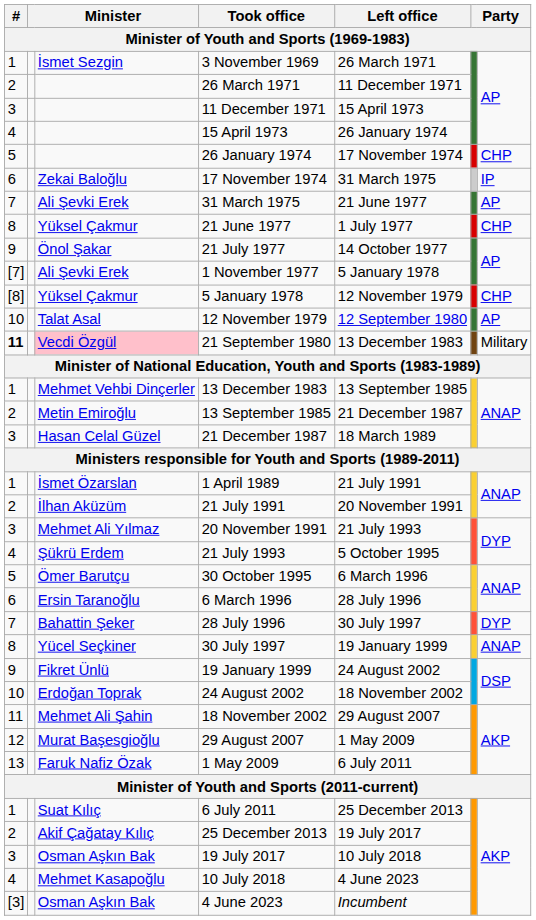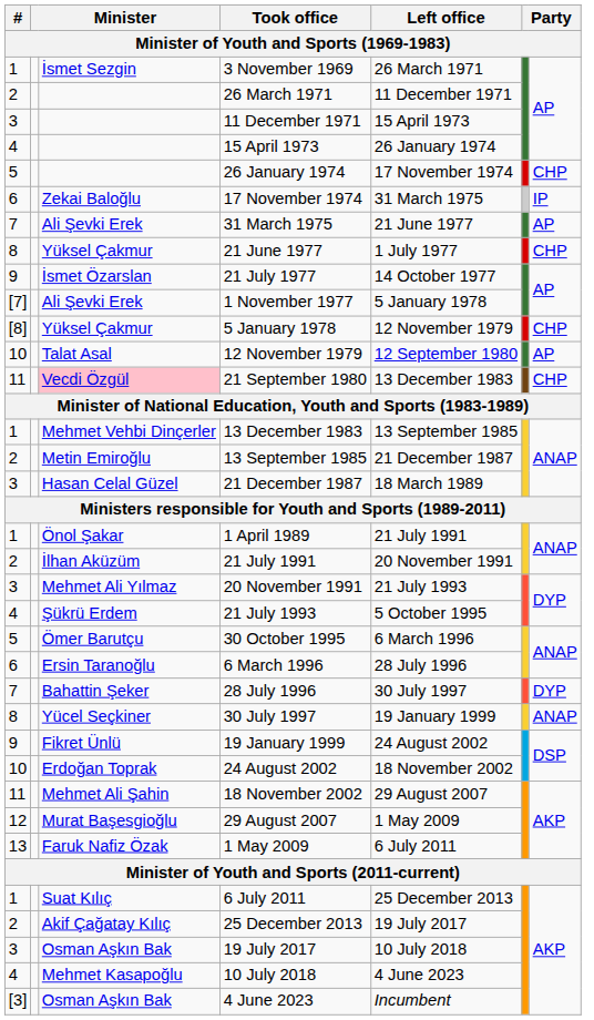21 July 1977 | column 3: Önol Şakar -> İsmet Özarslan
21 September 1980 | #: bold -> normal
21 September 1980 | column 7: Military -> CHP
1 April 1989 | column 3: İsmet Özarslan -> Önol Şakar
